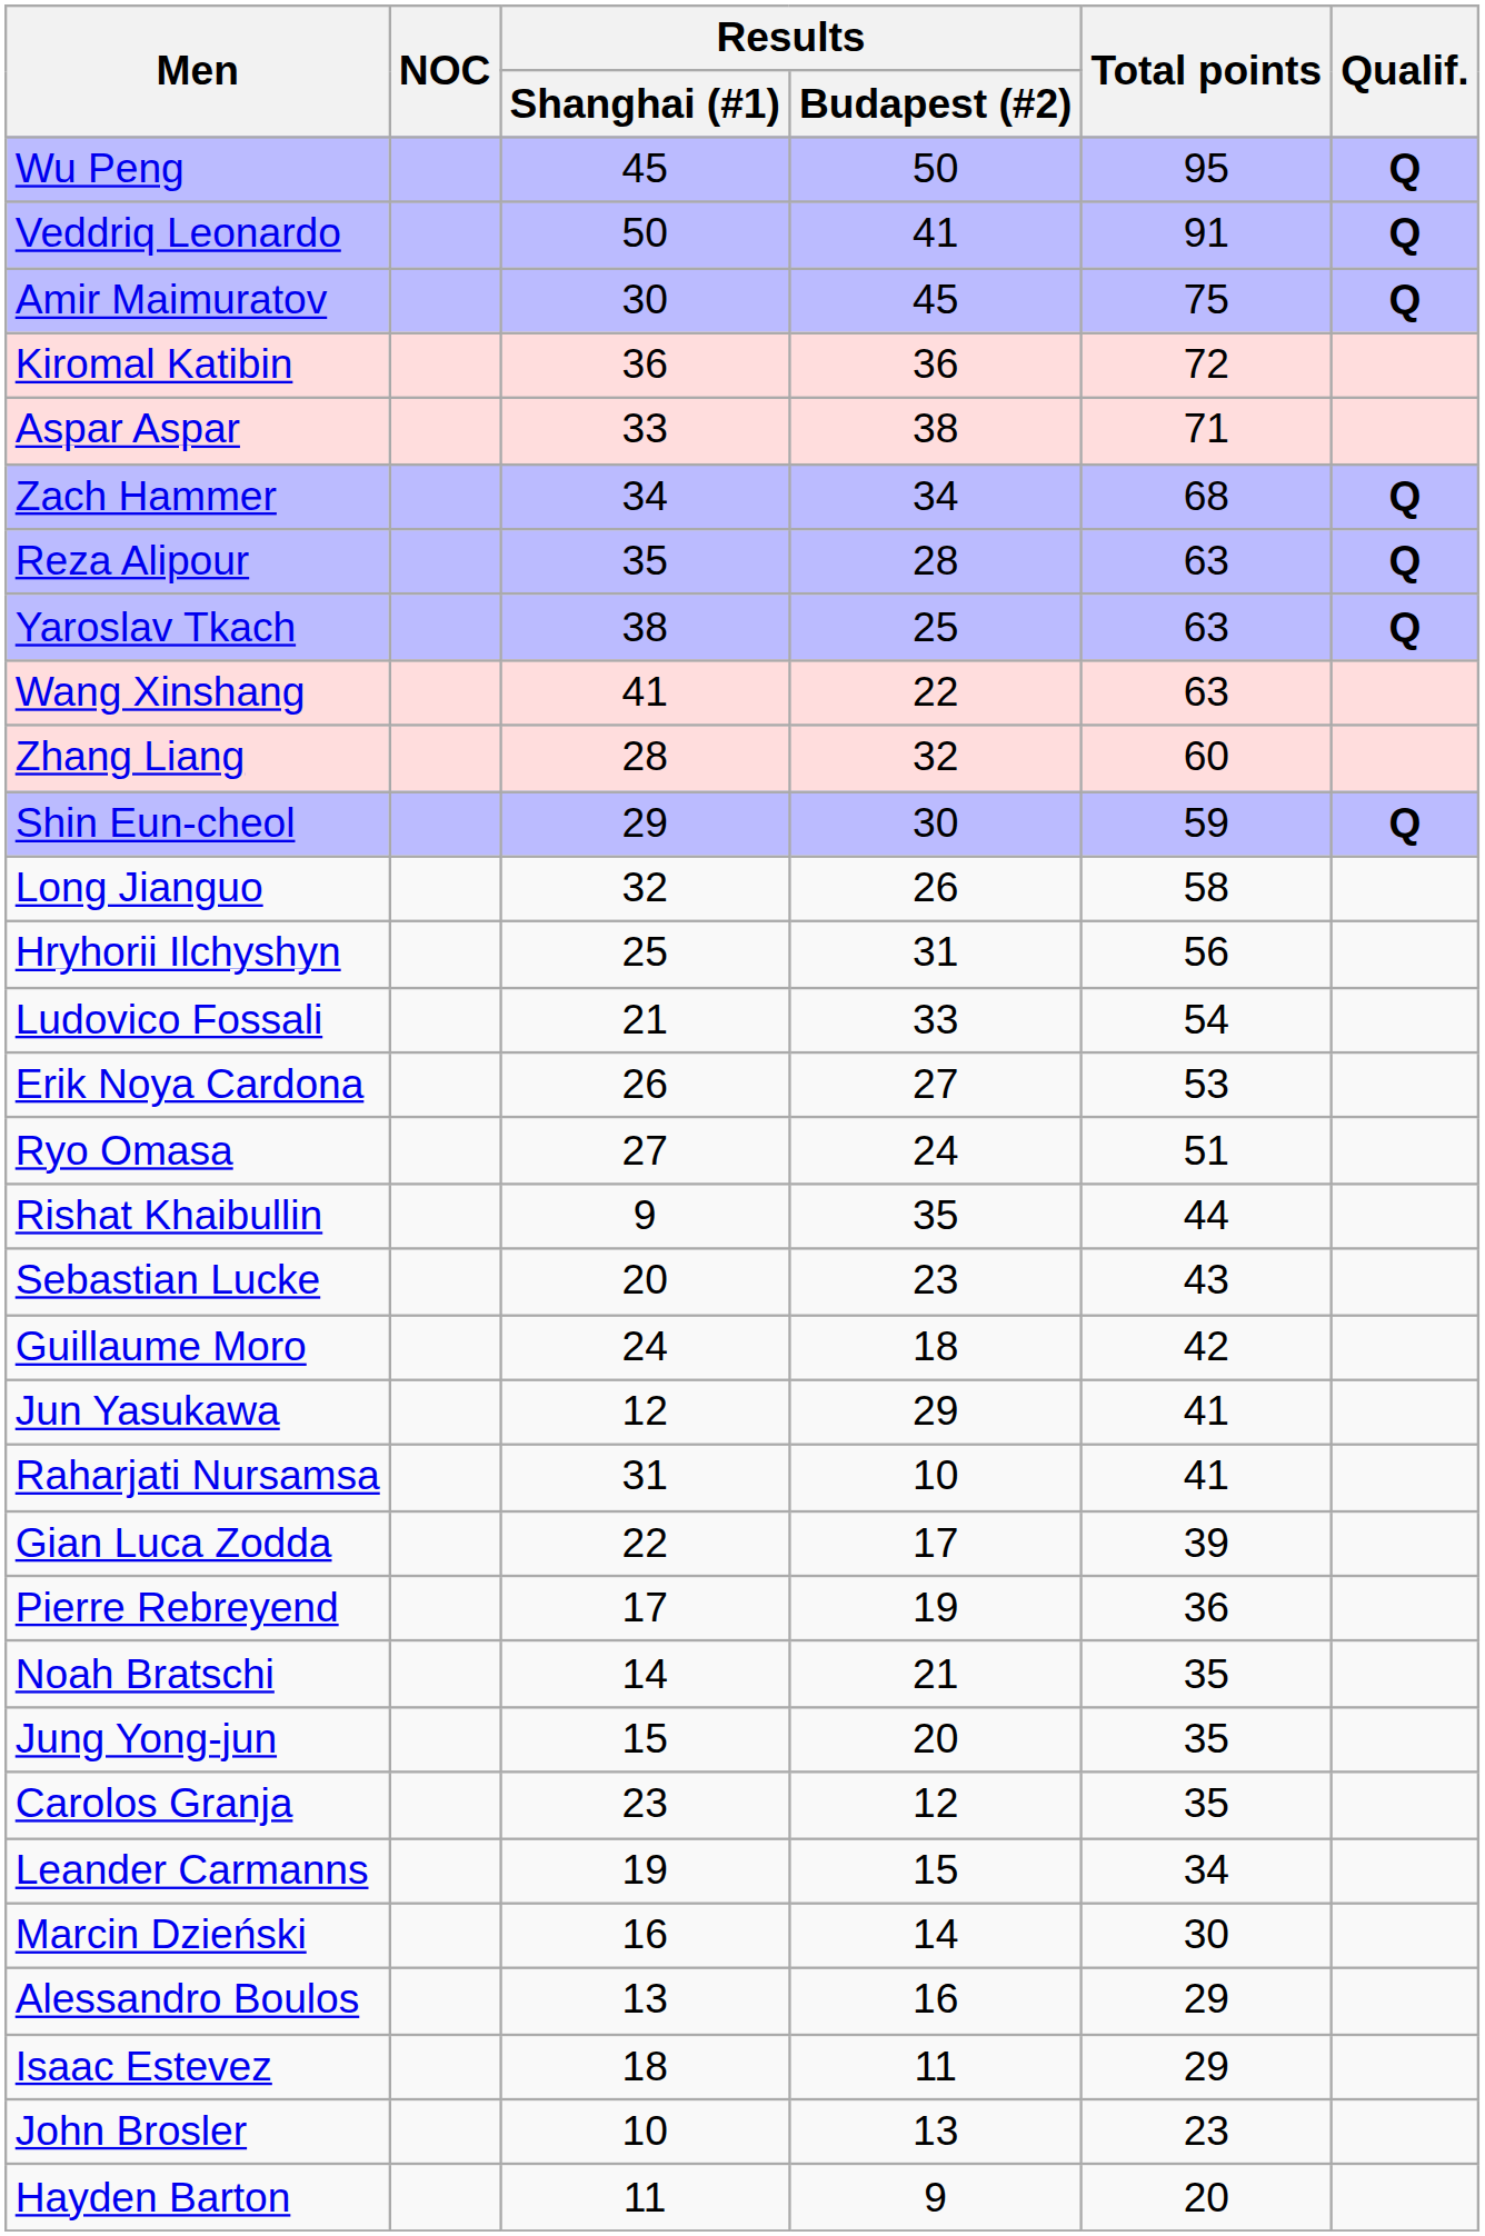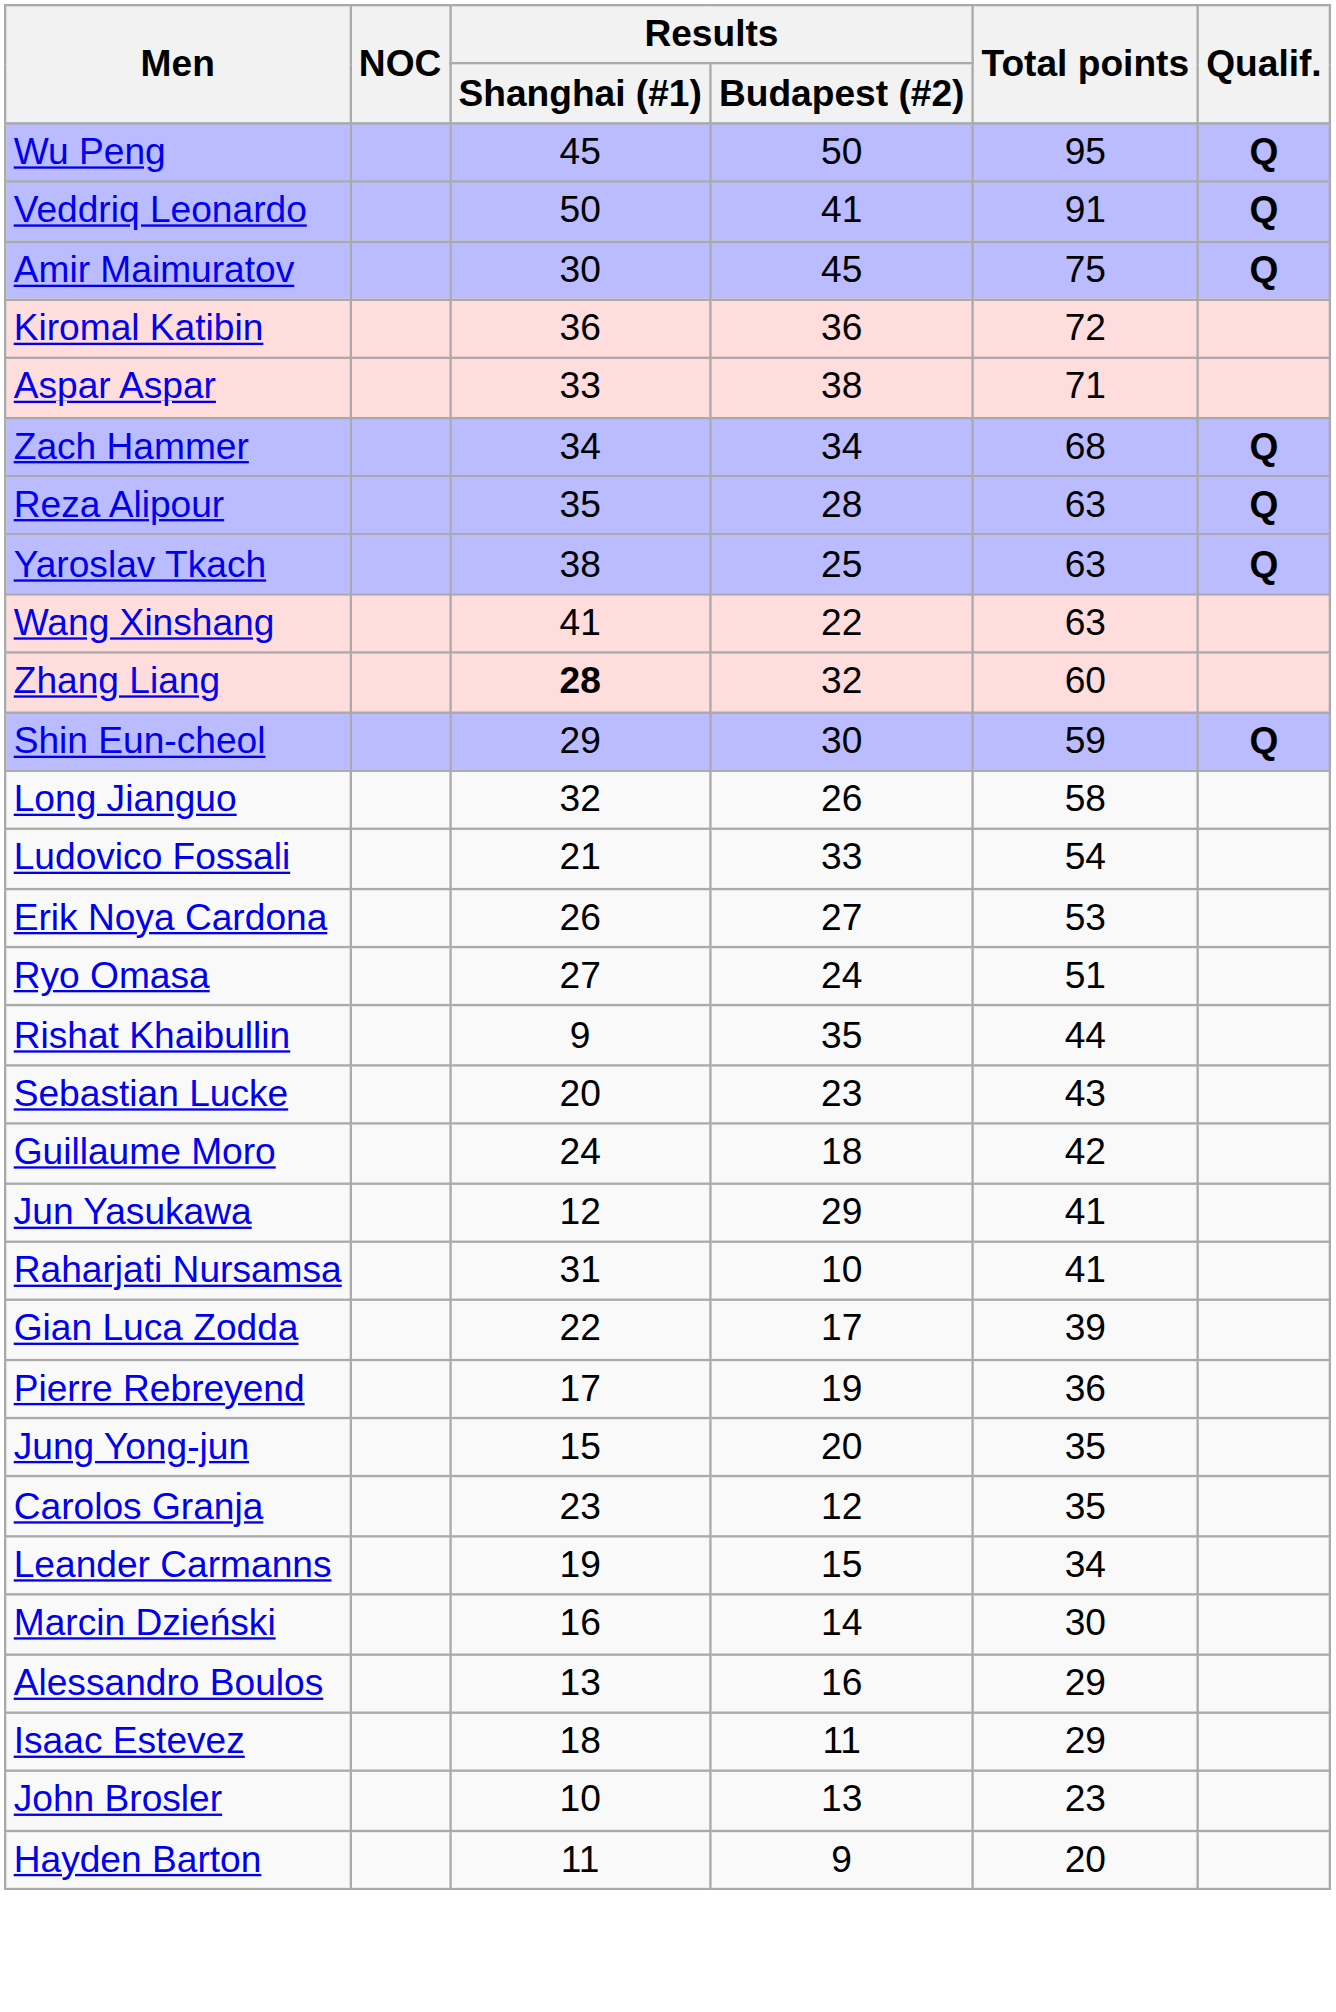Zhang Liang | Results / Shanghai (#1): normal -> bold
- row: Hryhorii Ilchyshyn | 25 | 31 | 56
- row: Noah Bratschi | 14 | 21 | 35
